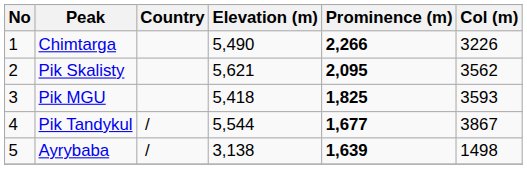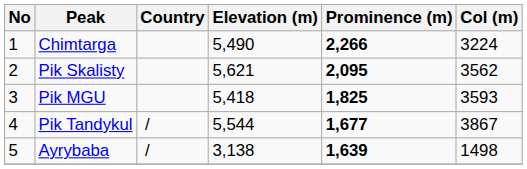Chimtarga | Col (m): 3226 -> 3224
